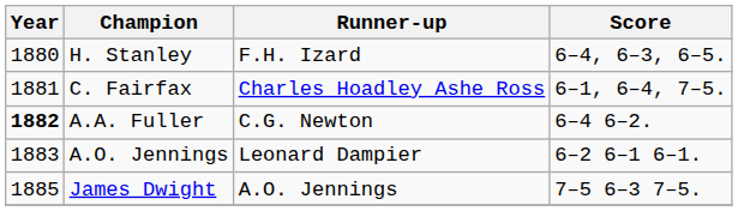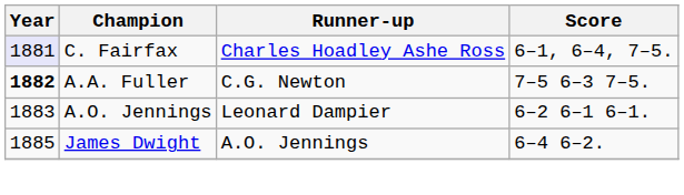- row: 1880 | H. Stanley | F.H. Izard | 6–4, 6–3, 6–5.
C. Fairfax | Year: no background -> lavender background
A.A. Fuller | Score: 6–4 6–2. -> 7–5 6–3 7–5.
James Dwight | Score: 7–5 6–3 7–5. -> 6–4 6–2.
